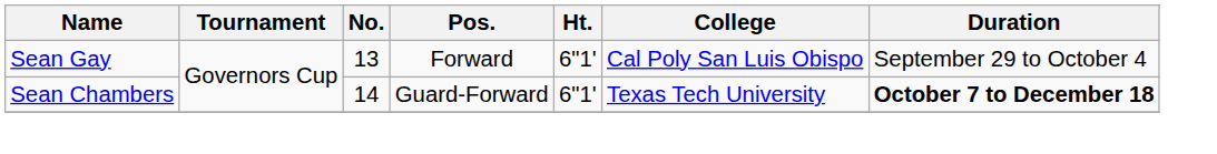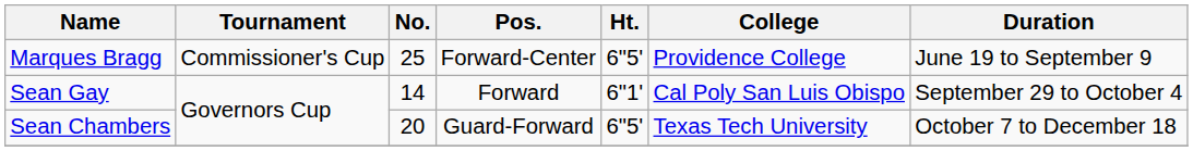+ row: Marques Bragg | Commissioner's Cup | 25 | Forward-Center | 6"5' | Providence College | June 19 to September 9
Sean Gay | No.: 13 -> 14
Sean Chambers | No.: 14 -> 20
Sean Chambers | Ht.: 6"1' -> 6"5'
Sean Chambers | Duration: bold -> normal
